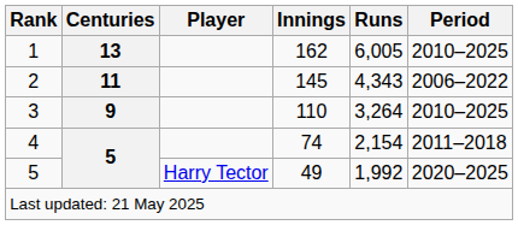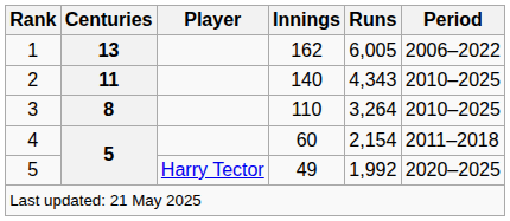1 | Period: 2010–2025 -> 2006–2022
2 | Innings: 145 -> 140
2 | Period: 2006–2022 -> 2010–2025
3 | Centuries: 9 -> 8
4 | Innings: 74 -> 60
